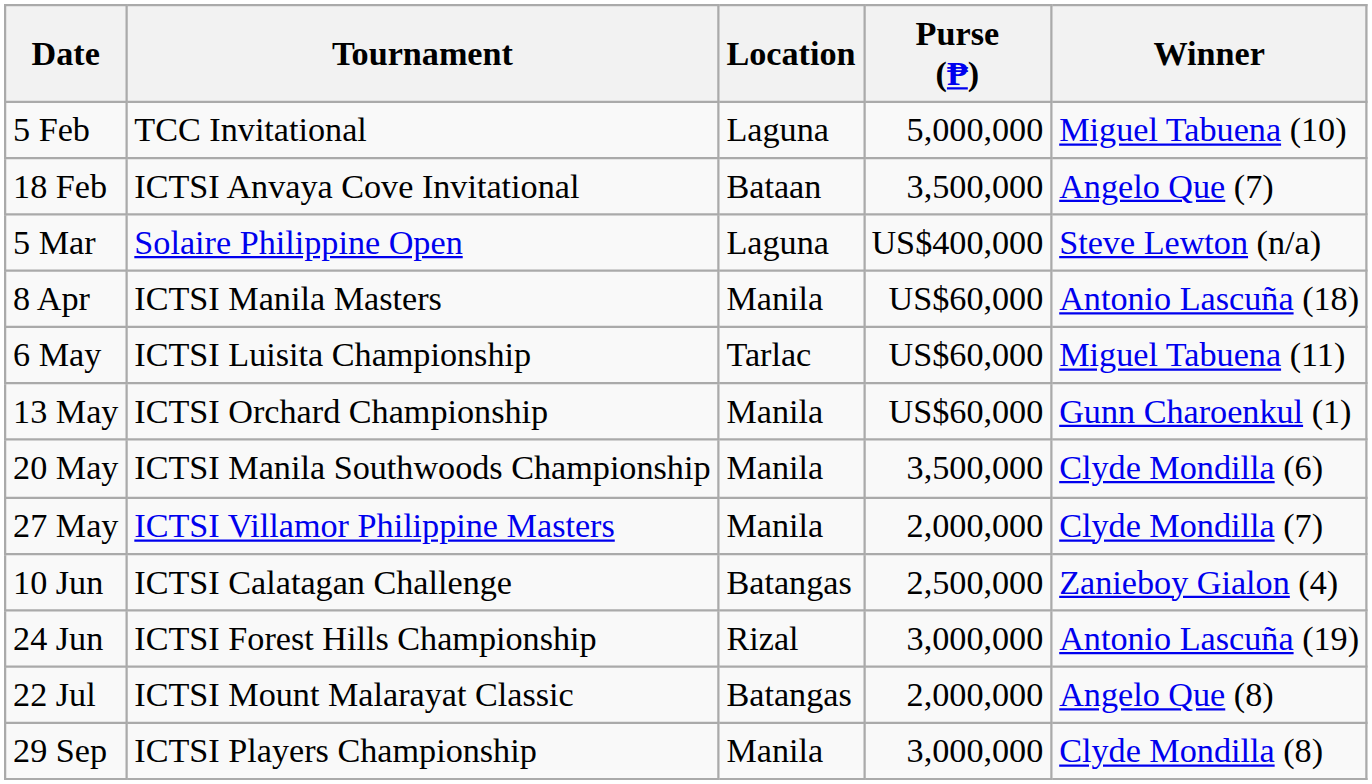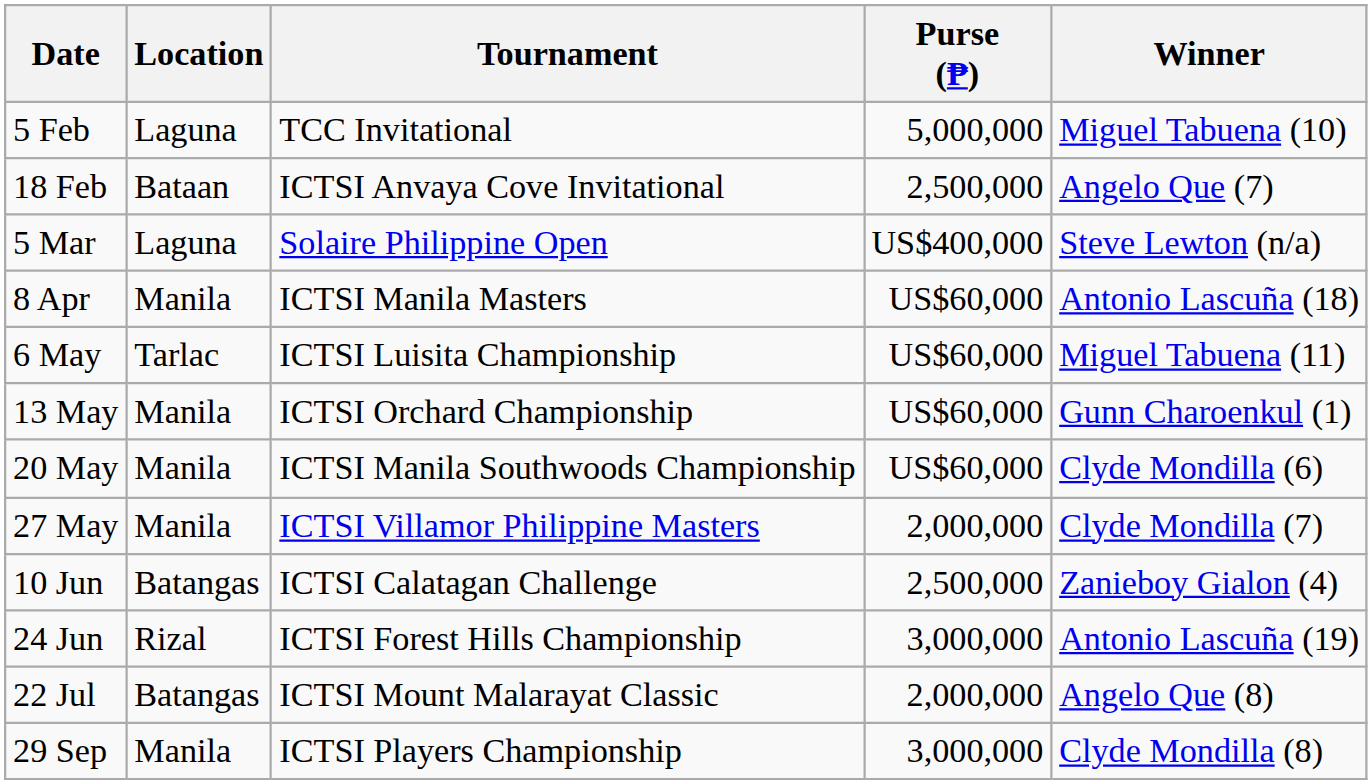columns swapped: Tournament <-> Location
18 Feb | Purse (₱): 3,500,000 -> 2,500,000
20 May | Purse (₱): 3,500,000 -> US$60,000
